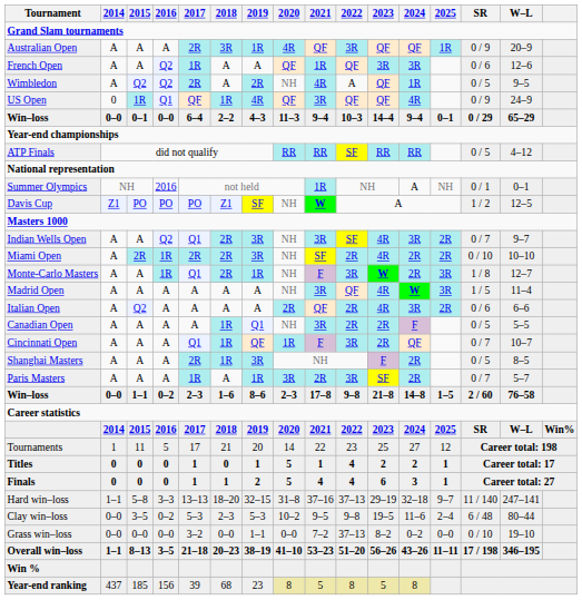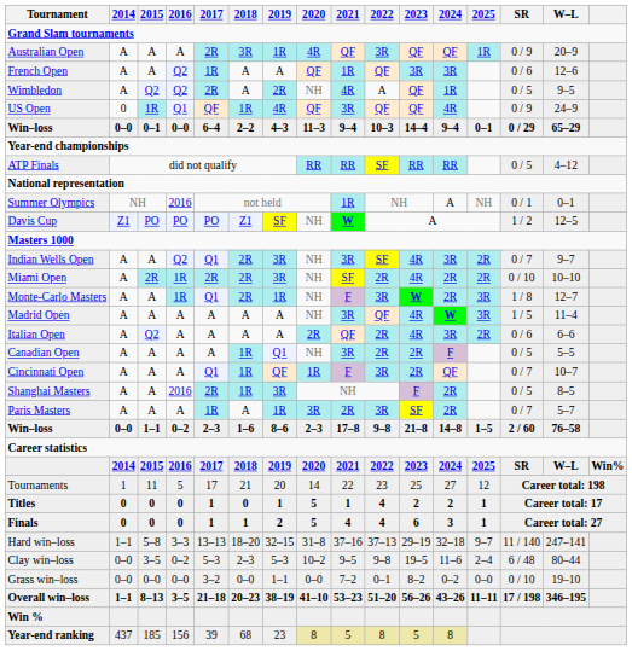Shanghai Masters | 2016: A -> 2016
Grass win–loss | 2022: 37–13 -> 0–1
